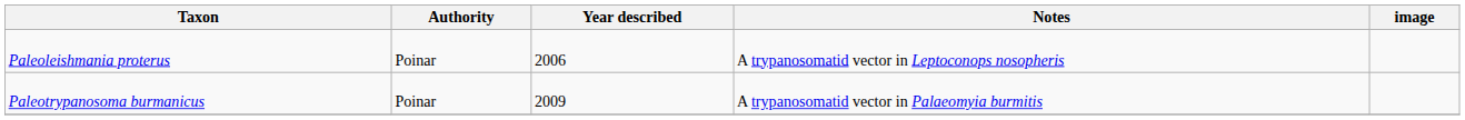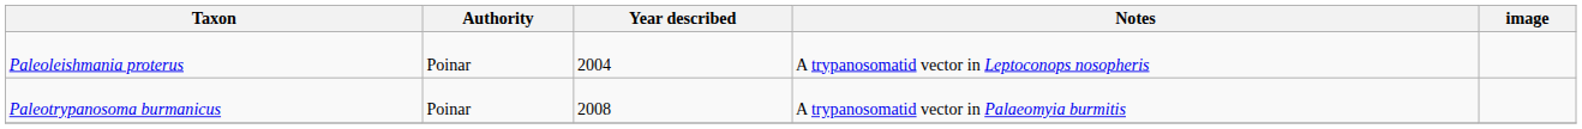Paleoleishmania proterus | Year described: 2006 -> 2004
Paleotrypanosoma burmanicus | Year described: 2009 -> 2008
